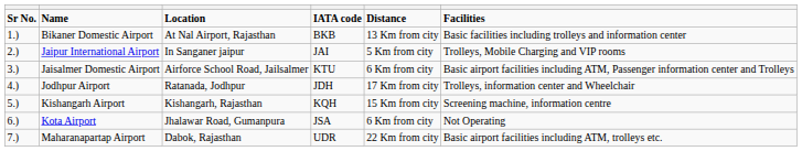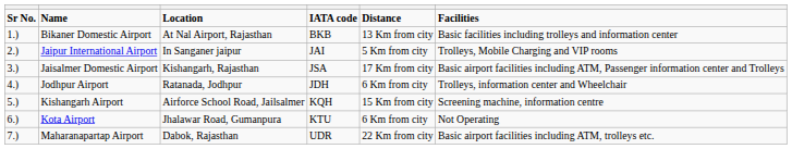Jaisalmer Domestic Airport | column 3: Airforce School Road, Jailsalmer -> Kishangarh, Rajasthan
Jaisalmer Domestic Airport | column 4: KTU -> JSA
Jaisalmer Domestic Airport | column 5: 6 Km from city -> 17 Km from city
Jodhpur Airport | column 5: 17 Km from city -> 6 Km from city
Kishangarh Airport | column 3: Kishangarh, Rajasthan -> Airforce School Road, Jailsalmer
Kota Airport | column 4: JSA -> KTU
